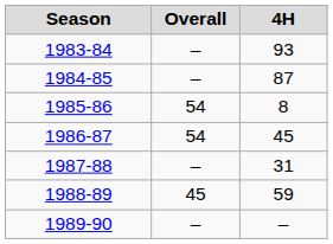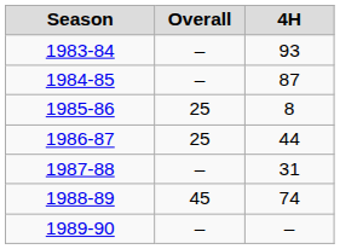1985-86 | Overall: 54 -> 25
1986-87 | Overall: 54 -> 25
1986-87 | 4H: 45 -> 44
1988-89 | 4H: 59 -> 74
